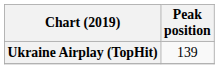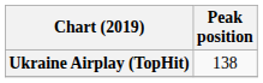Ukraine Airplay (TopHit) | Peak position: 139 -> 138
